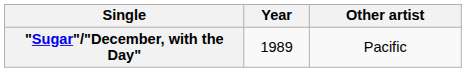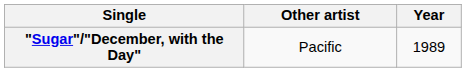columns swapped: Year <-> Other artist
